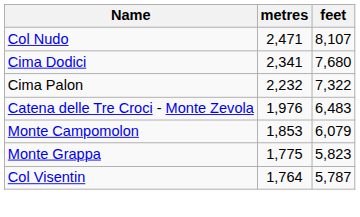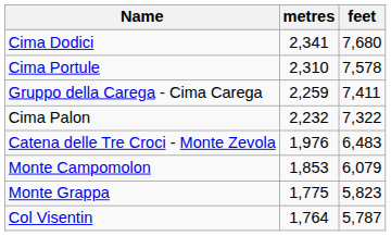- row: Col Nudo | 2,471 | 8,107
+ row: Cima Portule | 2,310 | 7,578
+ row: Gruppo della Carega - Cima Carega | 2,259 | 7,411
